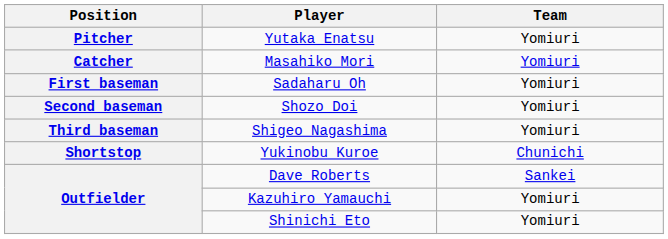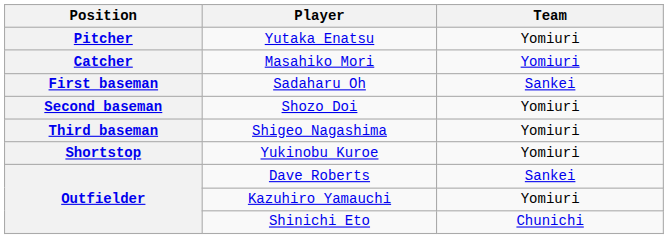Sadaharu Oh | Team: Yomiuri -> Sankei
Yukinobu Kuroe | Team: Chunichi -> Yomiuri
Shinichi Eto | Team: Yomiuri -> Chunichi
